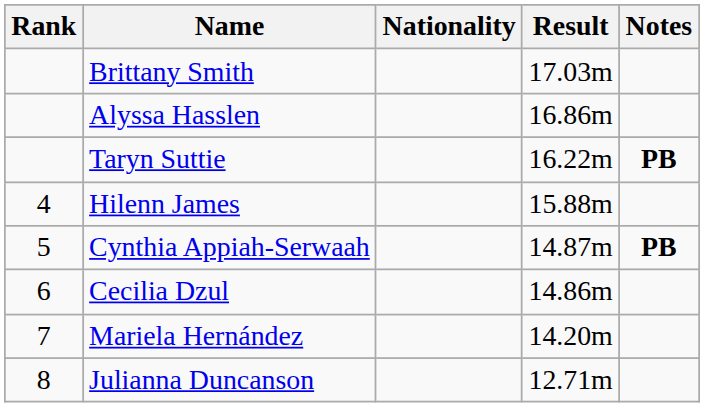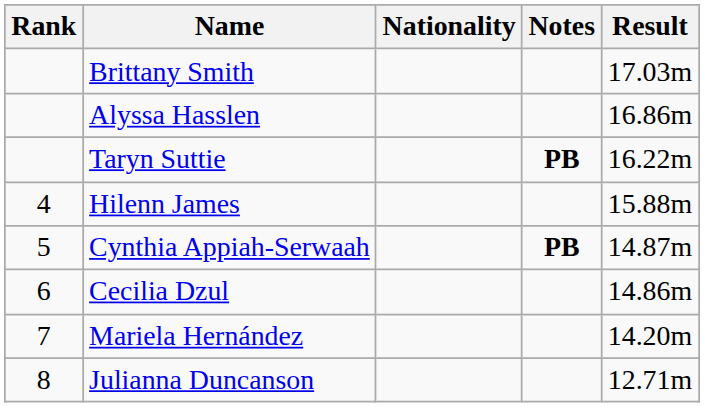columns swapped: Result <-> Notes
